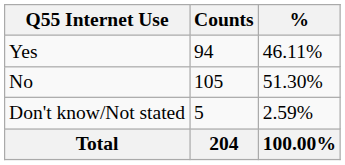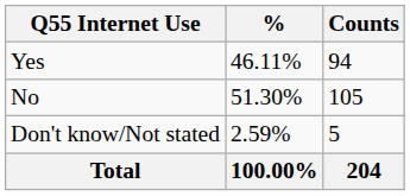columns swapped: Counts <-> %
